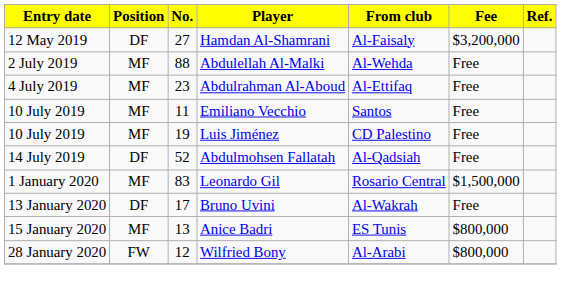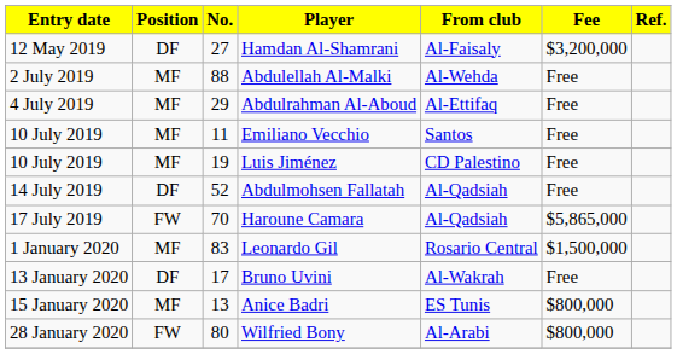Abdulrahman Al-Aboud | No.: 23 -> 29
+ row: 17 July 2019 | FW | 70 | Haroune Camara | Al-Qadsiah | $5,865,000
Wilfried Bony | No.: 12 -> 80
